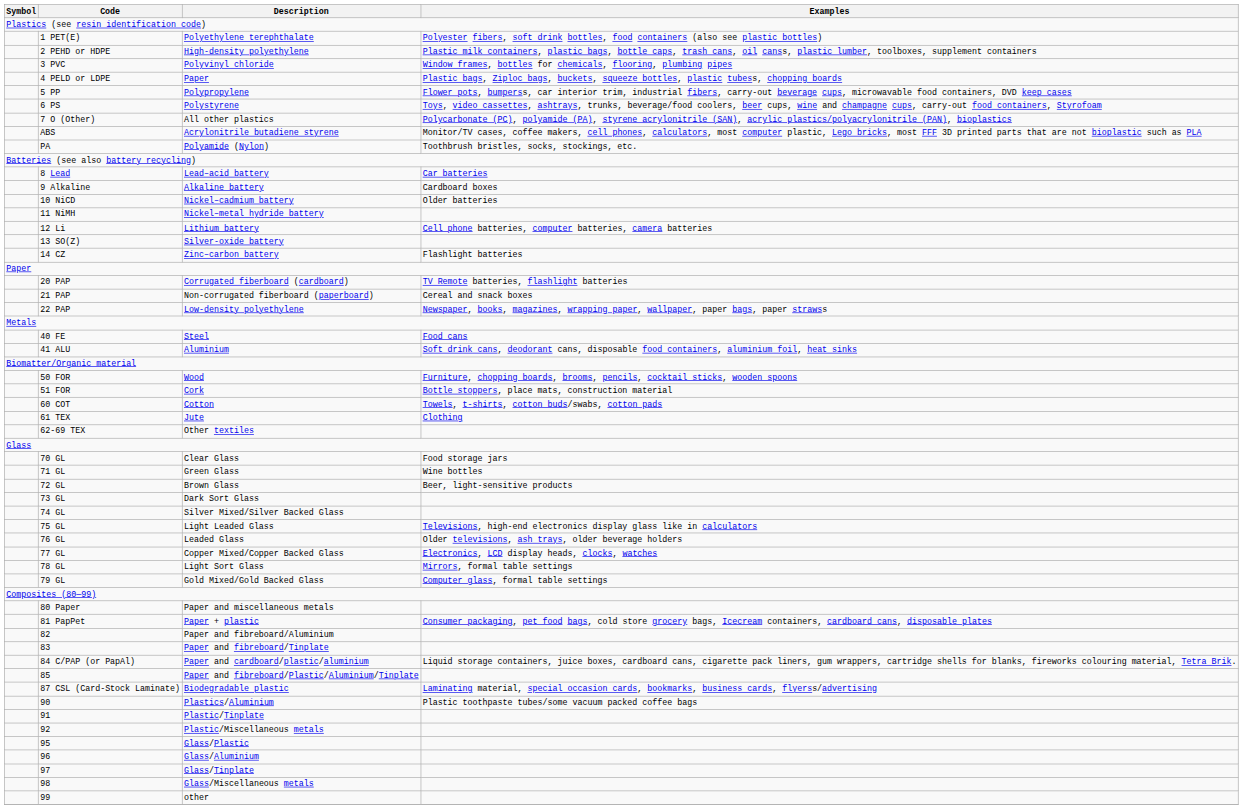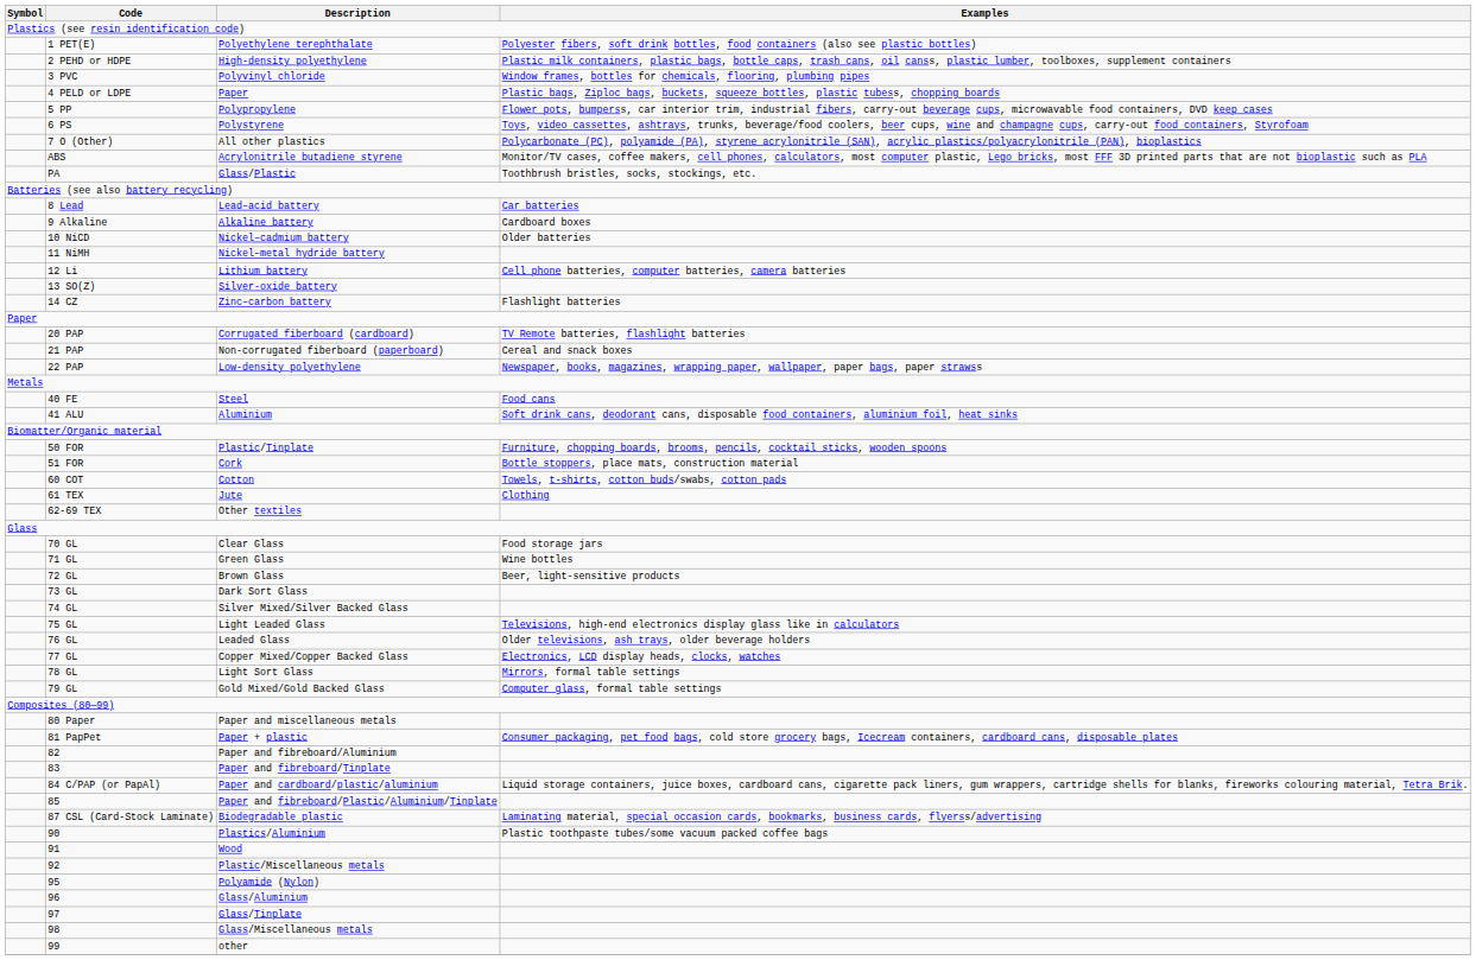PA | Description: Polyamide (Nylon) -> Glass/Plastic
50 FOR | Description: Wood -> Plastic/Tinplate
91 | Description: Plastic/Tinplate -> Wood
95 | Description: Glass/Plastic -> Polyamide (Nylon)
